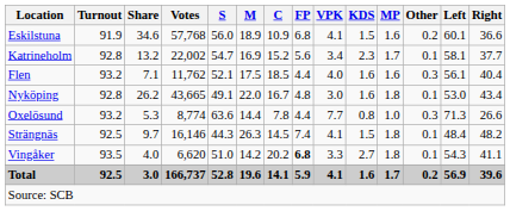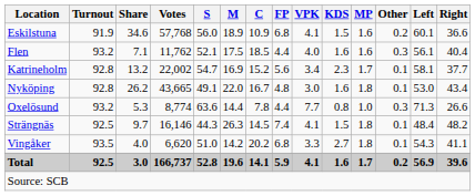rows swapped: Flen <-> Katrineholm
Vingåker | FP: bold -> normal
